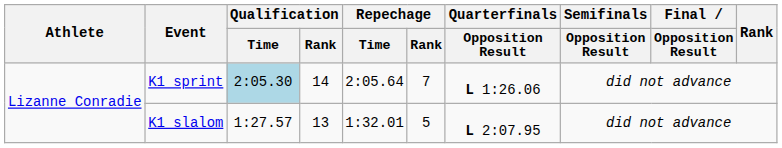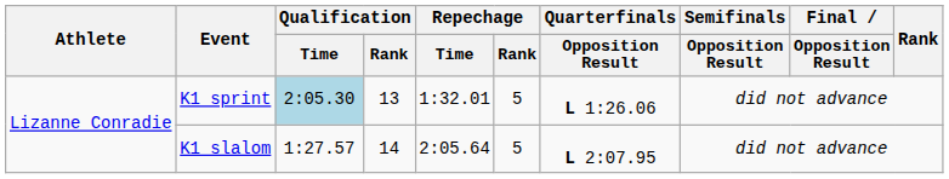K1 sprint | Qualification / Rank: 14 -> 13
K1 sprint | Repechage / Time: 2:05.64 -> 1:32.01
K1 sprint | Repechage / Rank: 7 -> 5
K1 slalom | Qualification / Rank: 13 -> 14
K1 slalom | Repechage / Time: 1:32.01 -> 2:05.64
